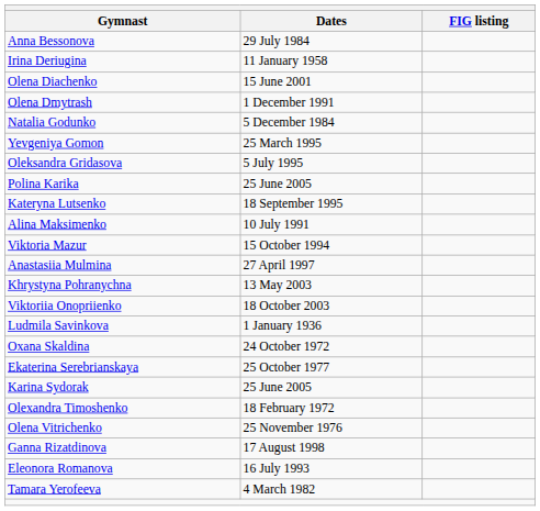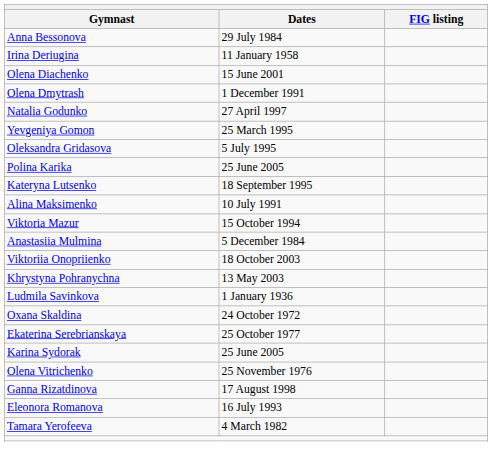Natalia Godunko | Dates: 5 December 1984 -> 27 April 1997
Anastasiia Mulmina | Dates: 27 April 1997 -> 5 December 1984
rows swapped: Viktoriia Onopriienko <-> Khrystyna Pohranychna
- row: Olexandra Timoshenko | 18 February 1972
